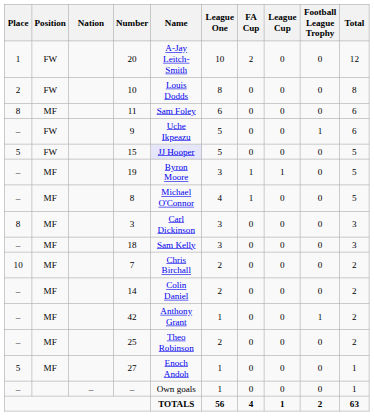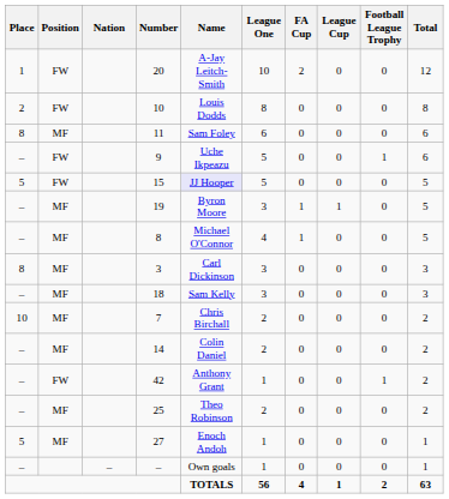42 | Position: MF -> FW
